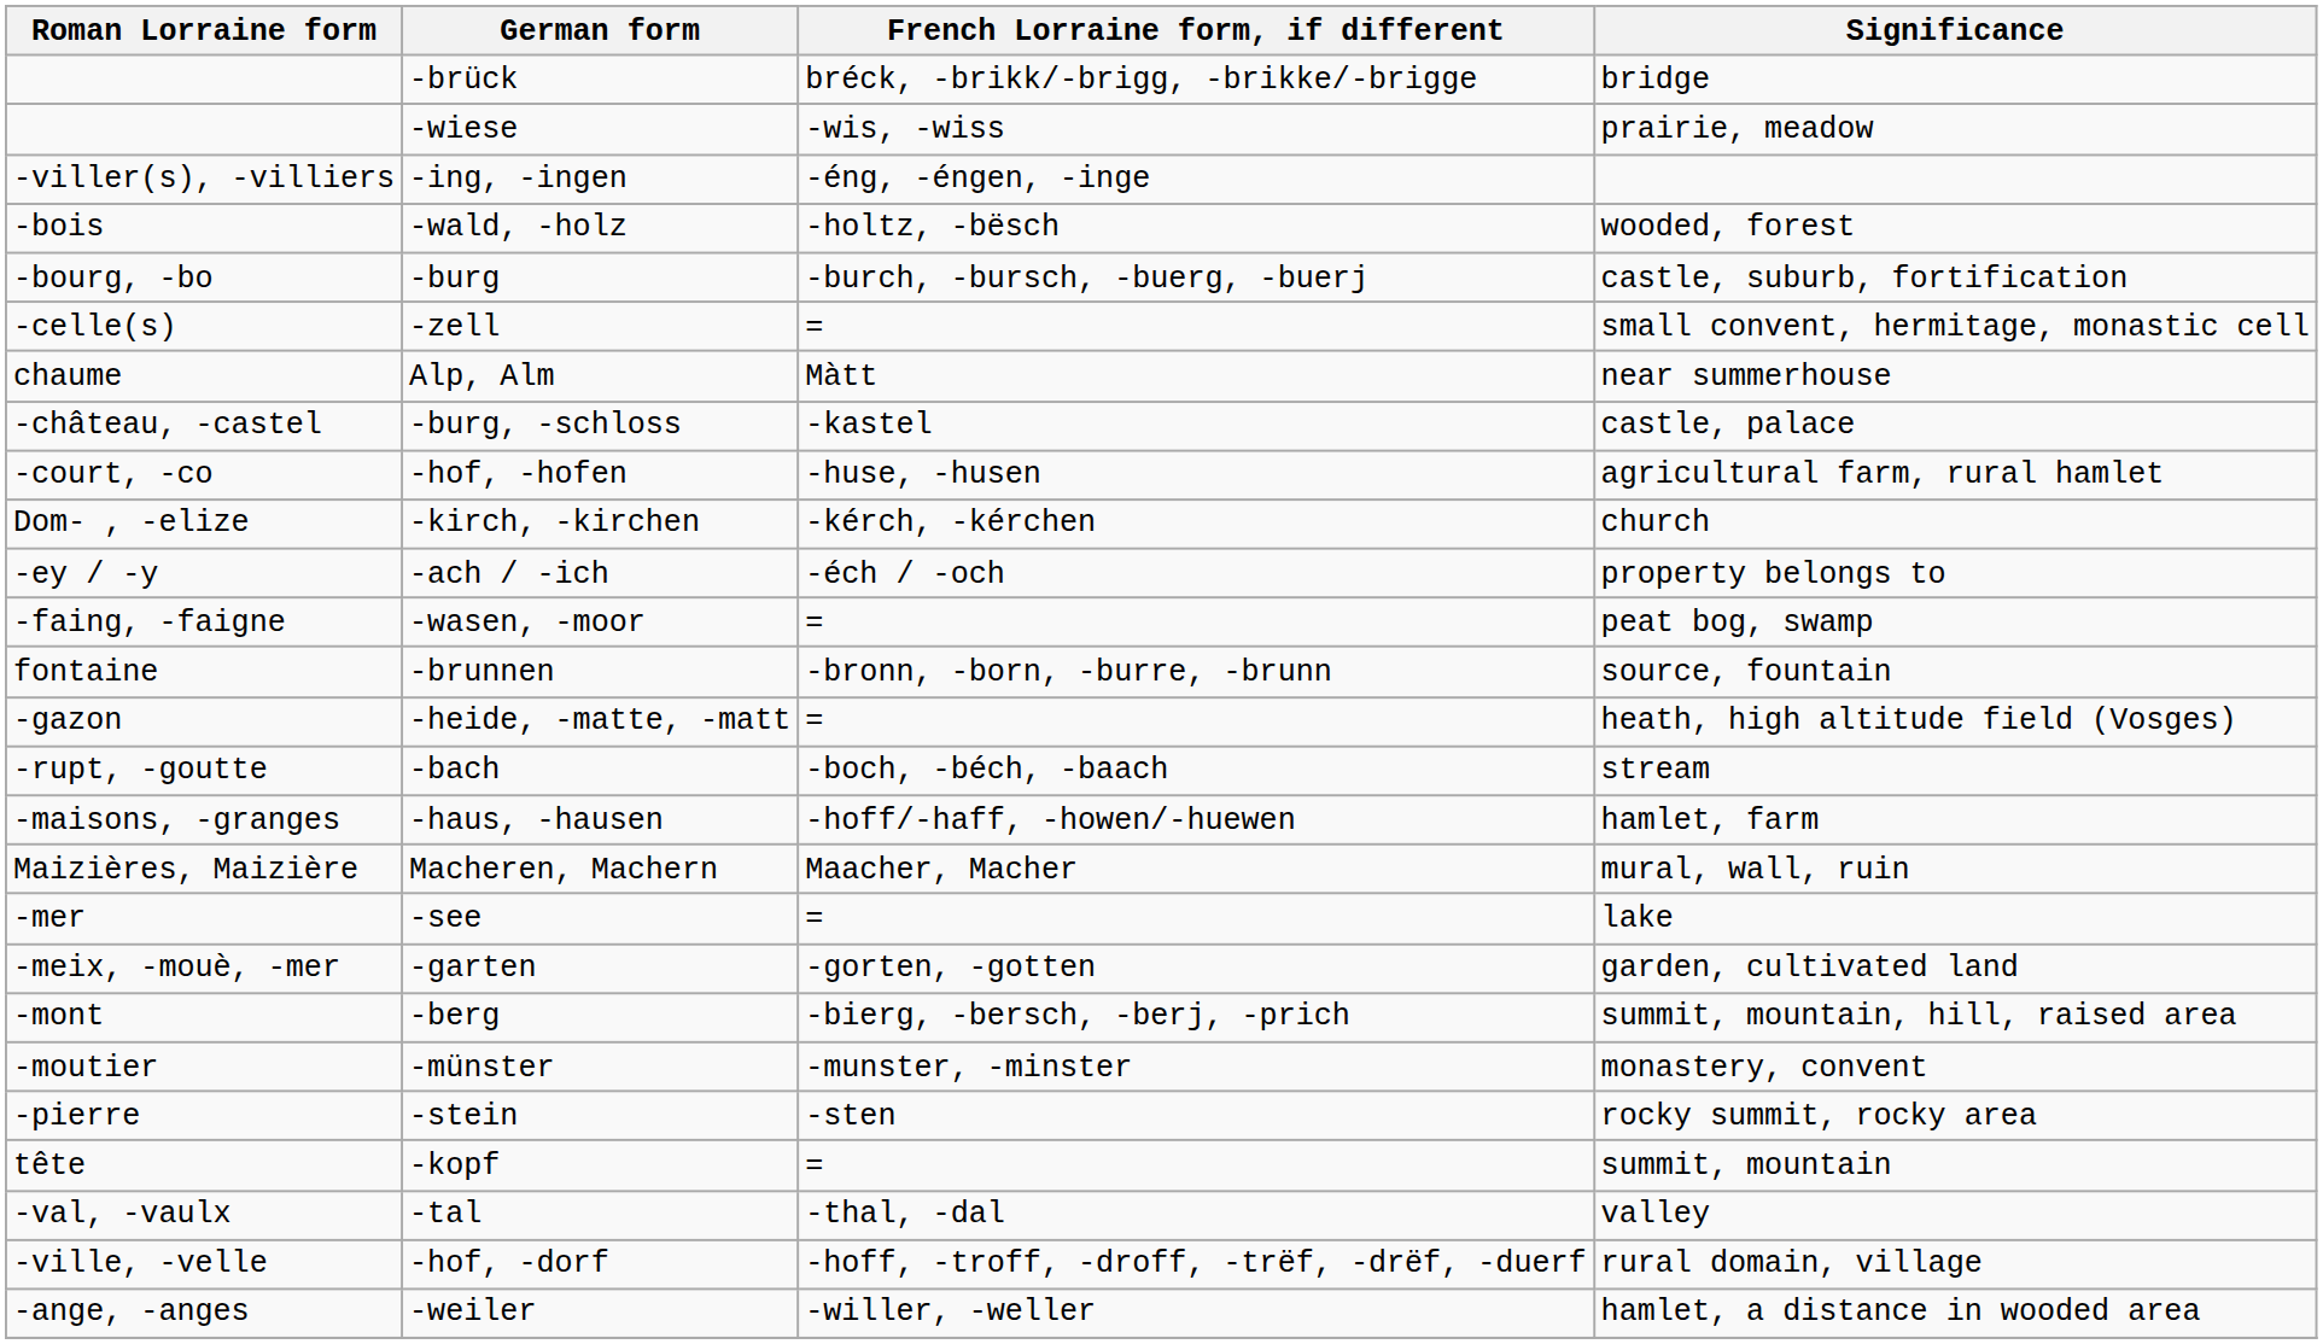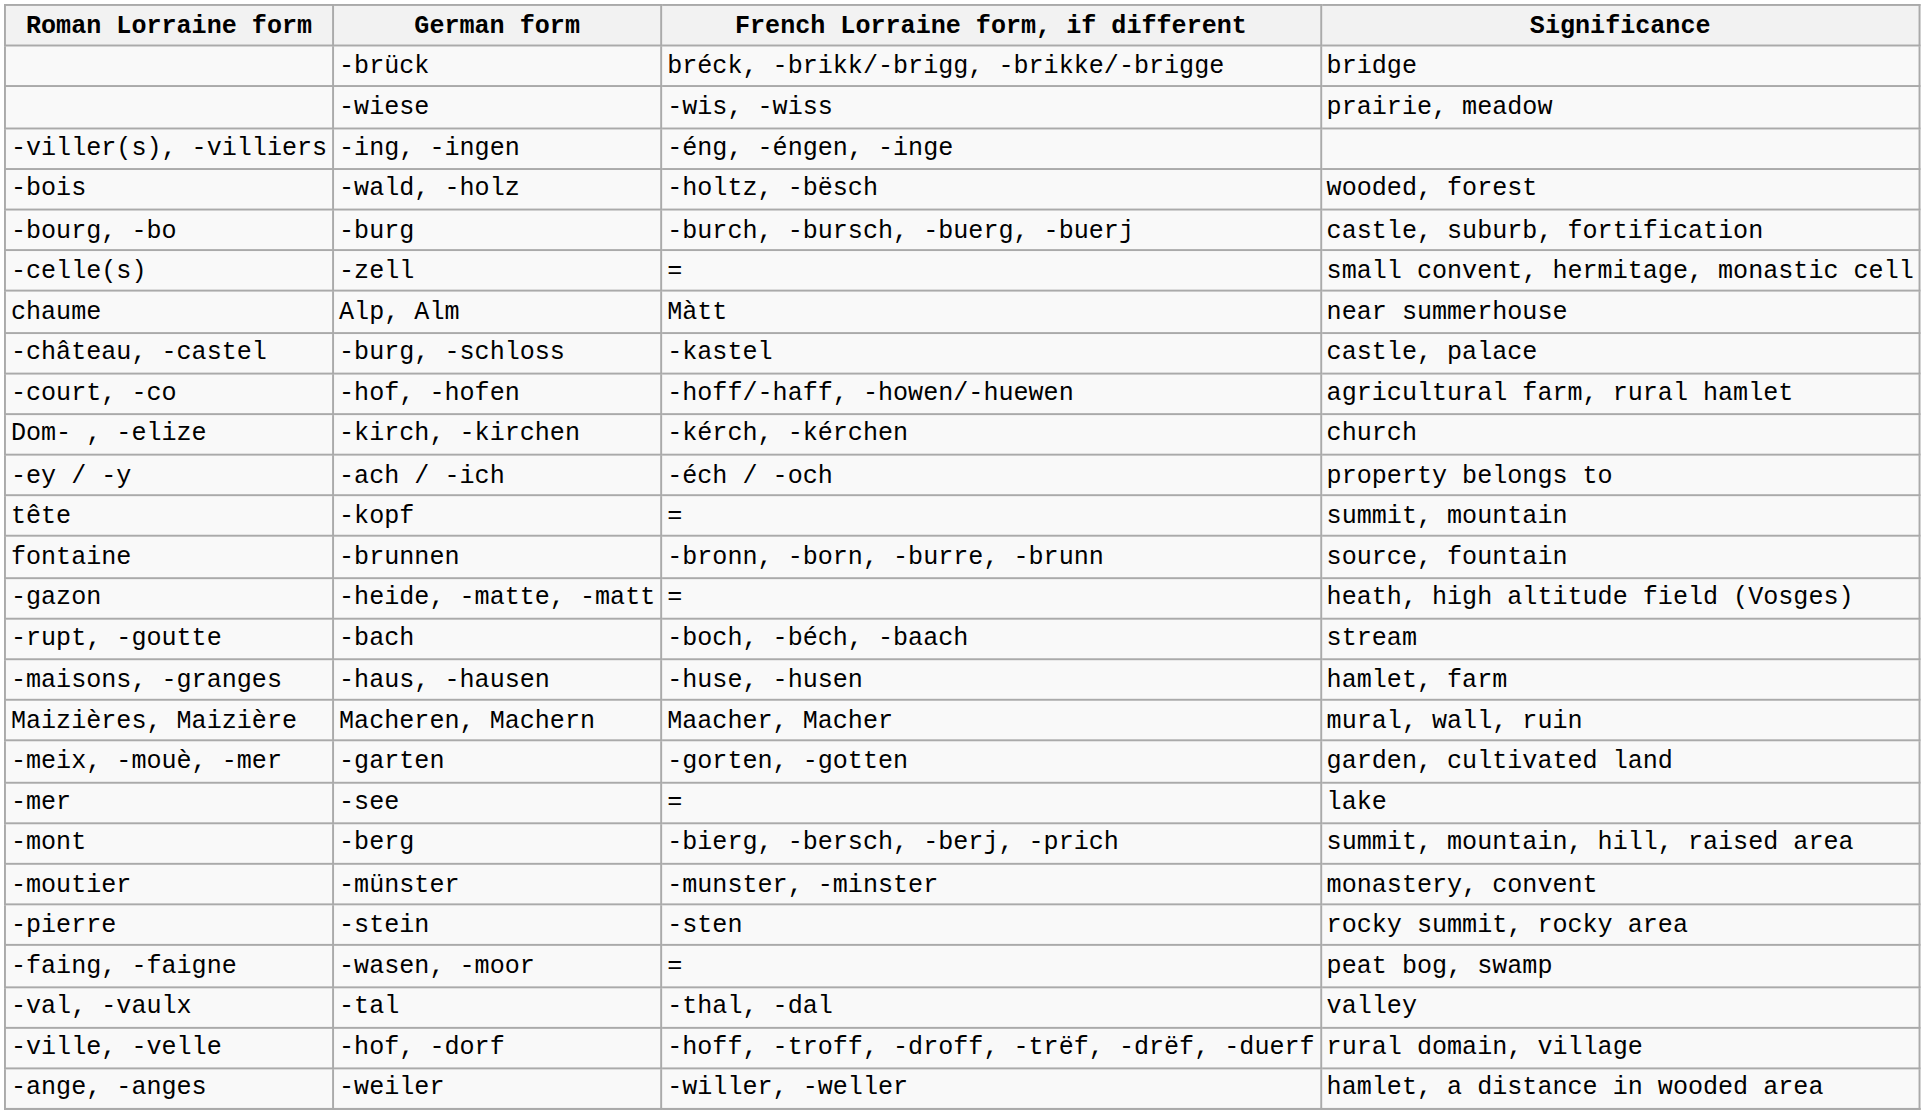-hof, -hofen | French Lorraine form, if different: -huse, -husen -> -hoff/-haff, -howen/-huewen
rows swapped: -wasen, -moor <-> -kopf
-haus, -hausen | French Lorraine form, if different: -hoff/-haff, -howen/-huewen -> -huse, -husen
rows swapped: -garten <-> -see
